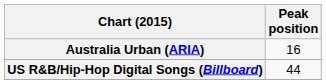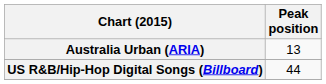Australia Urban (ARIA) | Peak position: 16 -> 13
